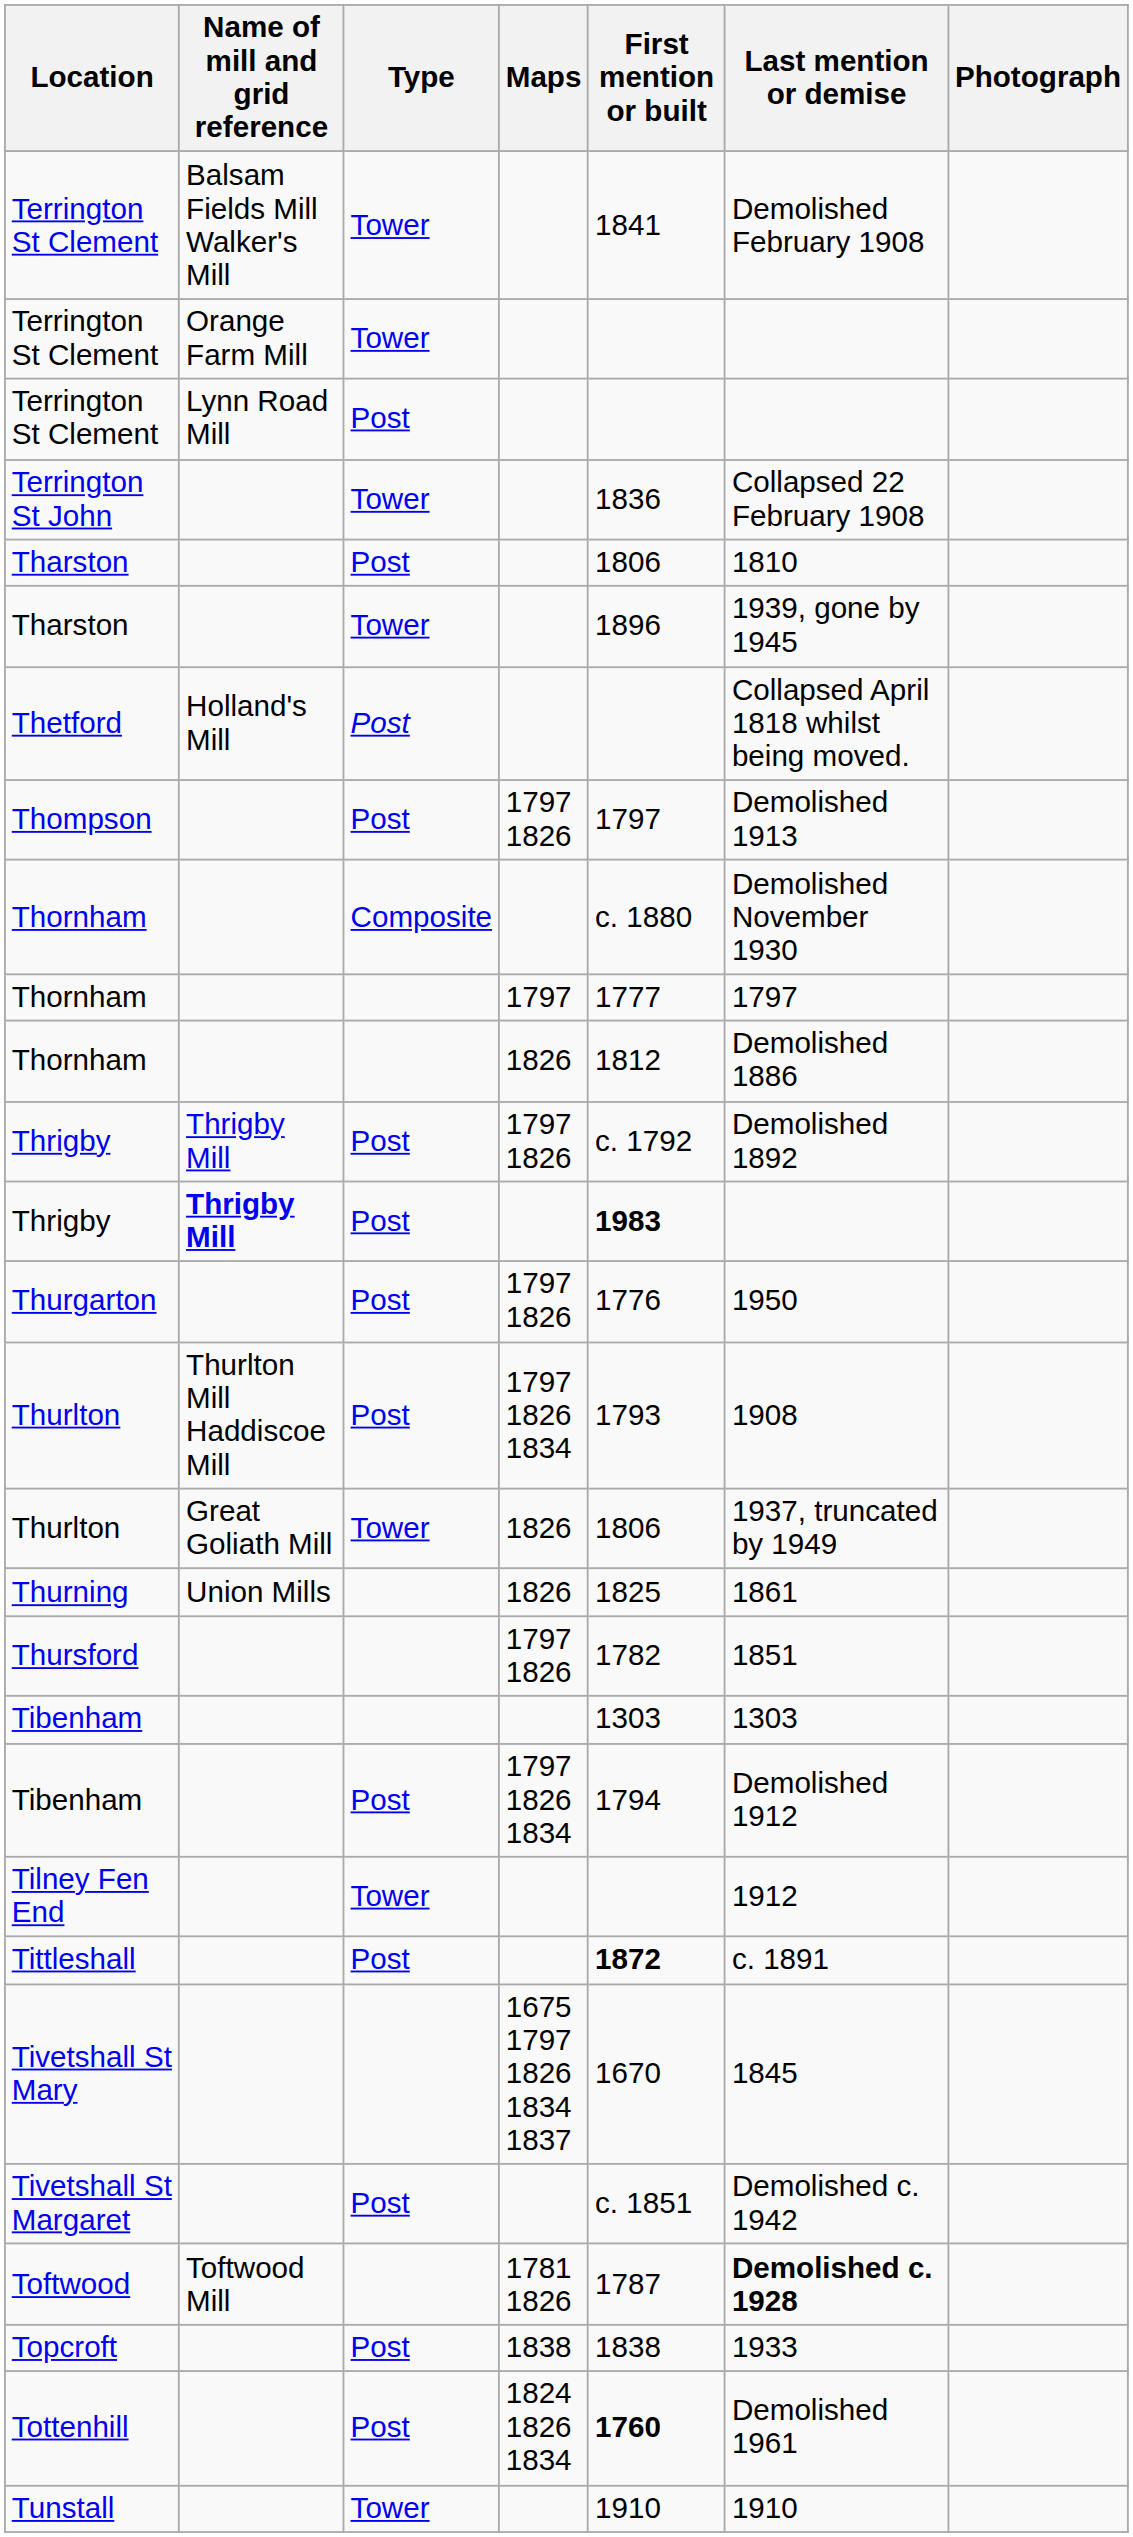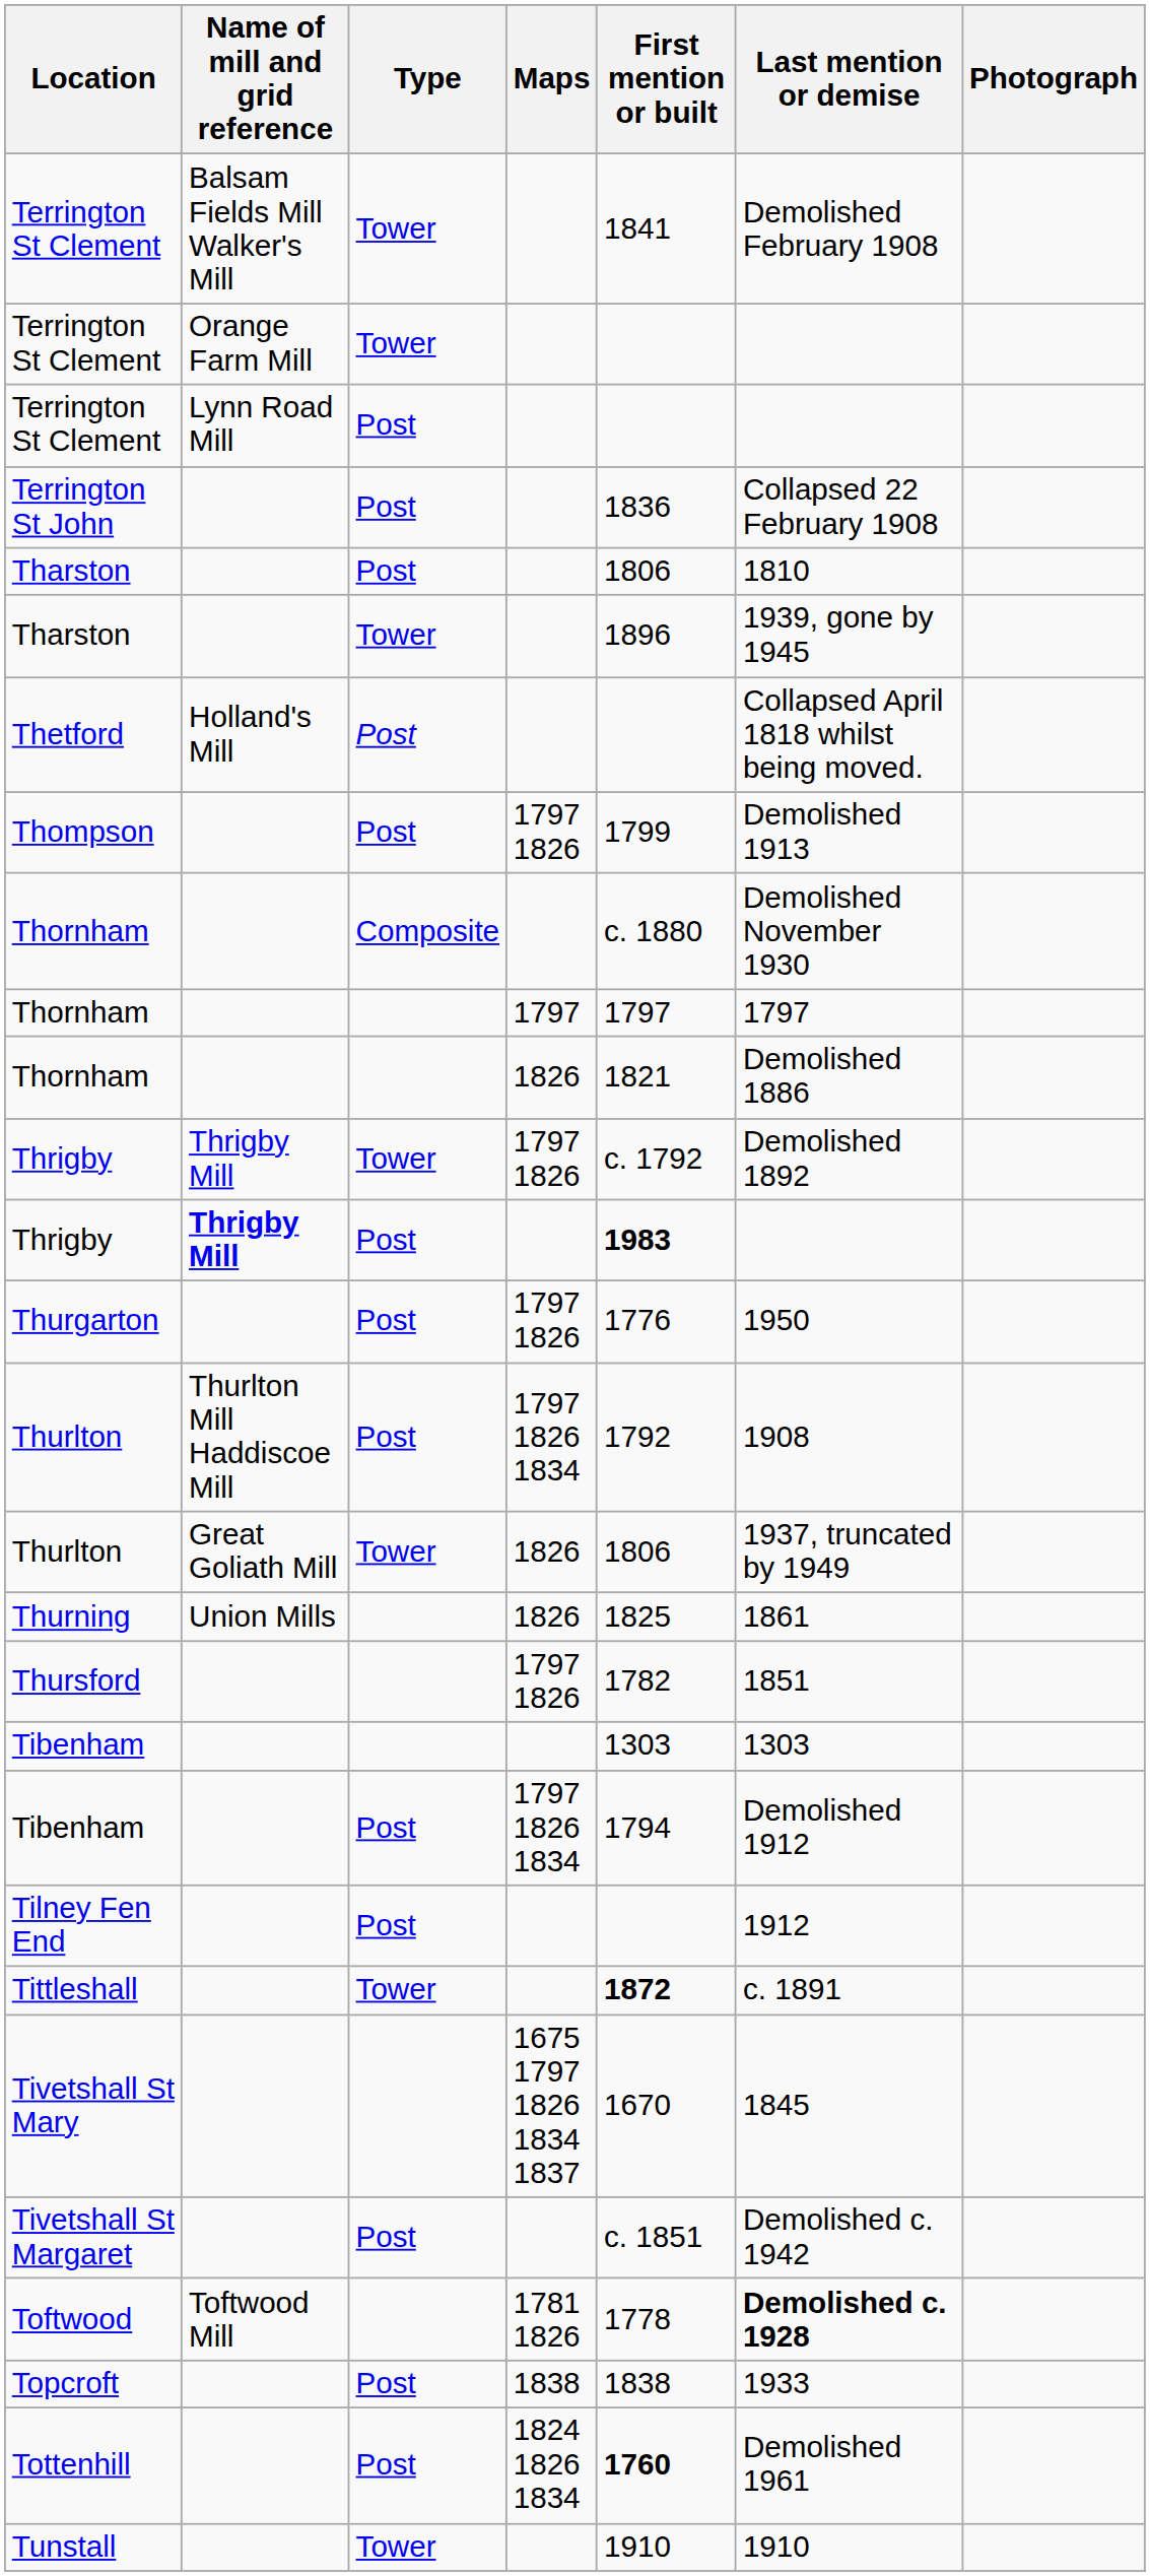Terrington St John | Type: Tower -> Post
Thompson | First mention or built: 1797 -> 1799
Thornham / 1797 | First mention or built: 1777 -> 1797
Thornham / 1826 | First mention or built: 1812 -> 1821
Thrigby / 1797 1826 | Type: Post -> Tower
Thurlton / 1797 1826 1834 | First mention or built: 1793 -> 1792
Tilney Fen End | Type: Tower -> Post
Tittleshall | Type: Post -> Tower
Toftwood | First mention or built: 1787 -> 1778
